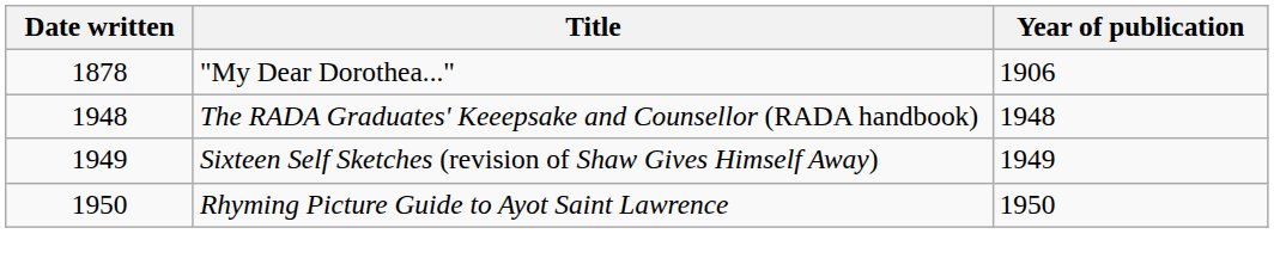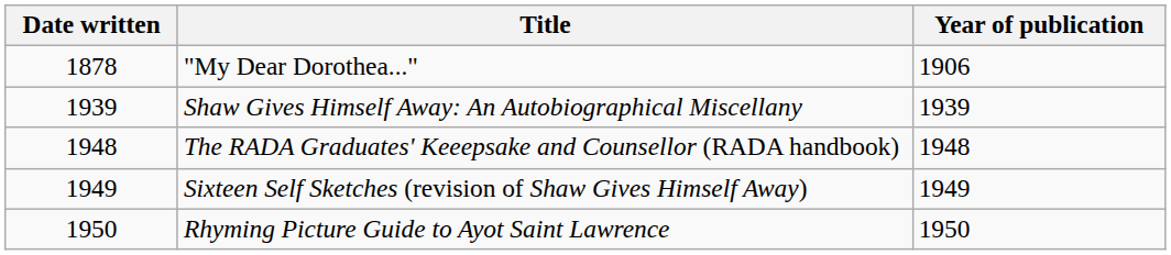+ row: 1939 | Shaw Gives Himself Away: An Autobiographical Miscellany | 1939
